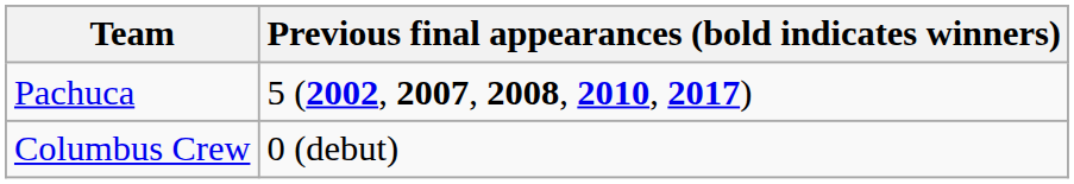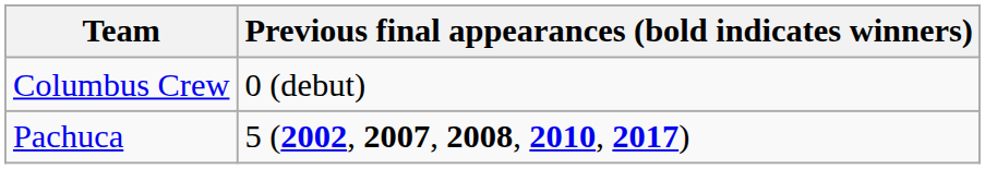rows swapped: Pachuca <-> Columbus Crew
